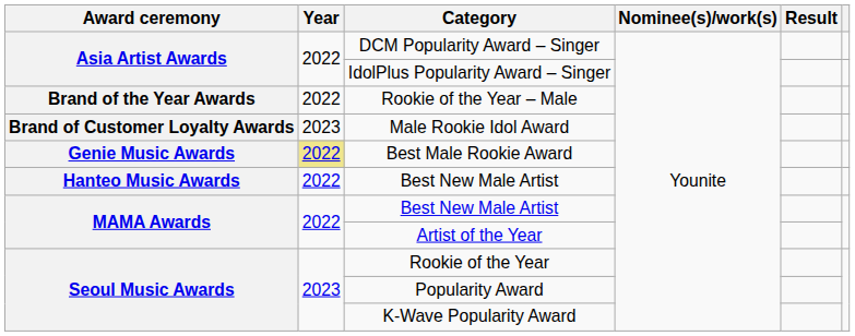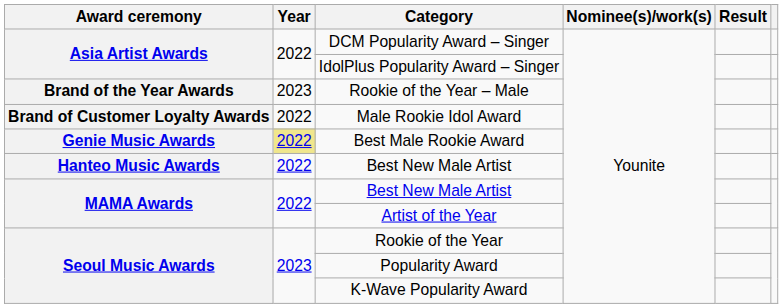Rookie of the Year – Male | Year: 2022 -> 2023
Male Rookie Idol Award | Year: 2023 -> 2022
